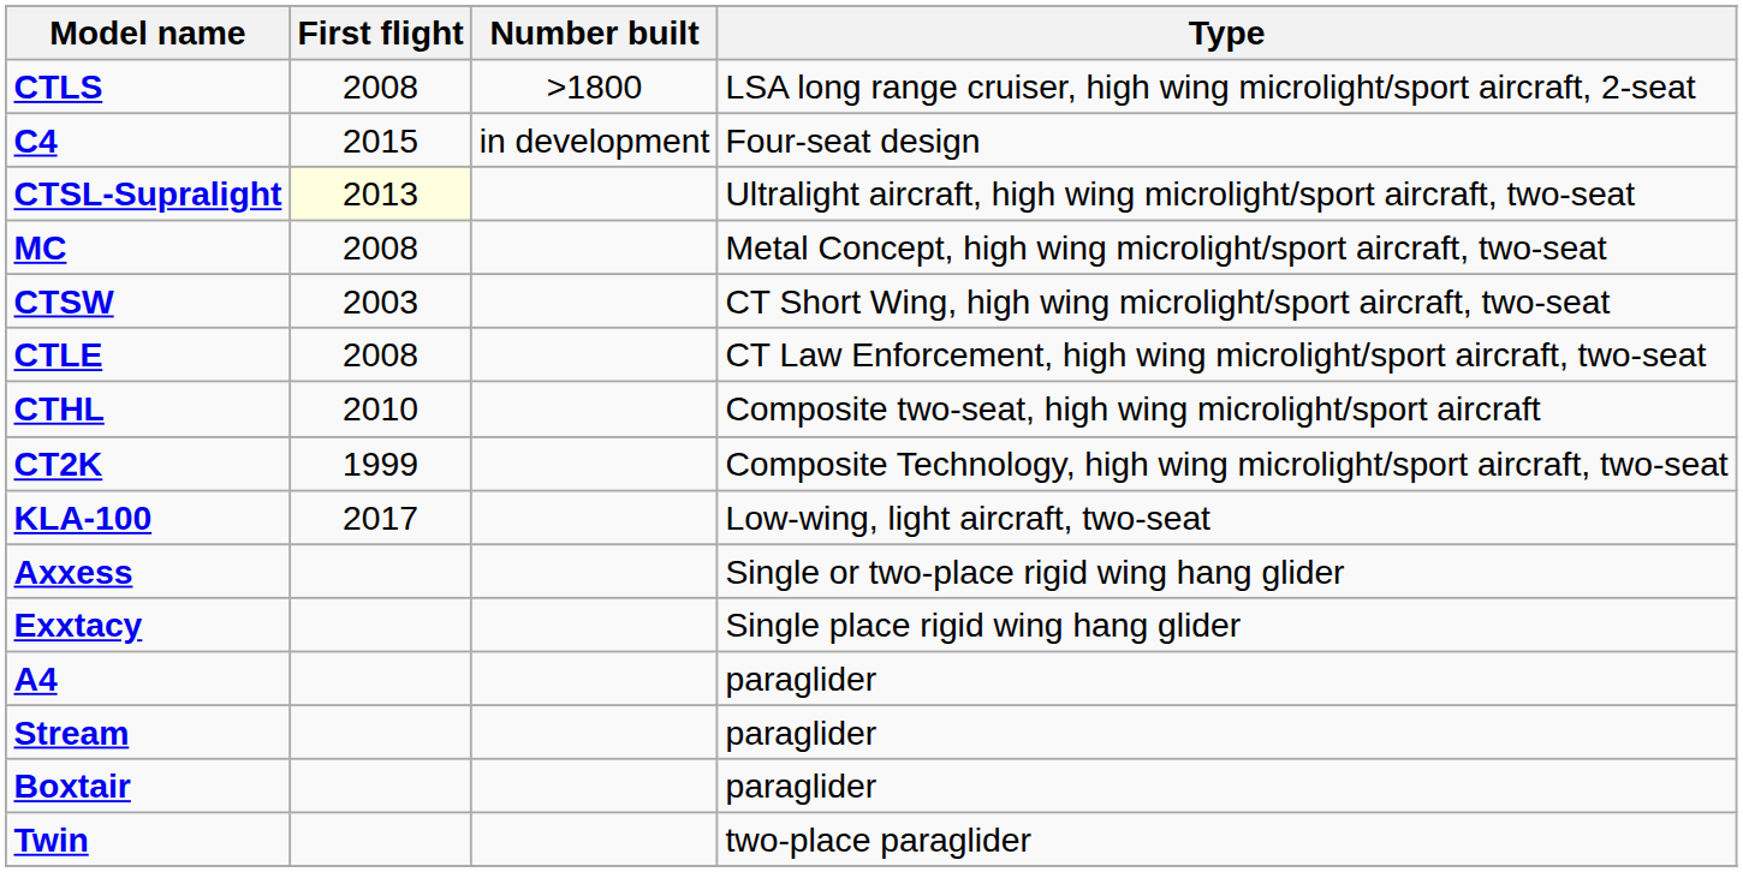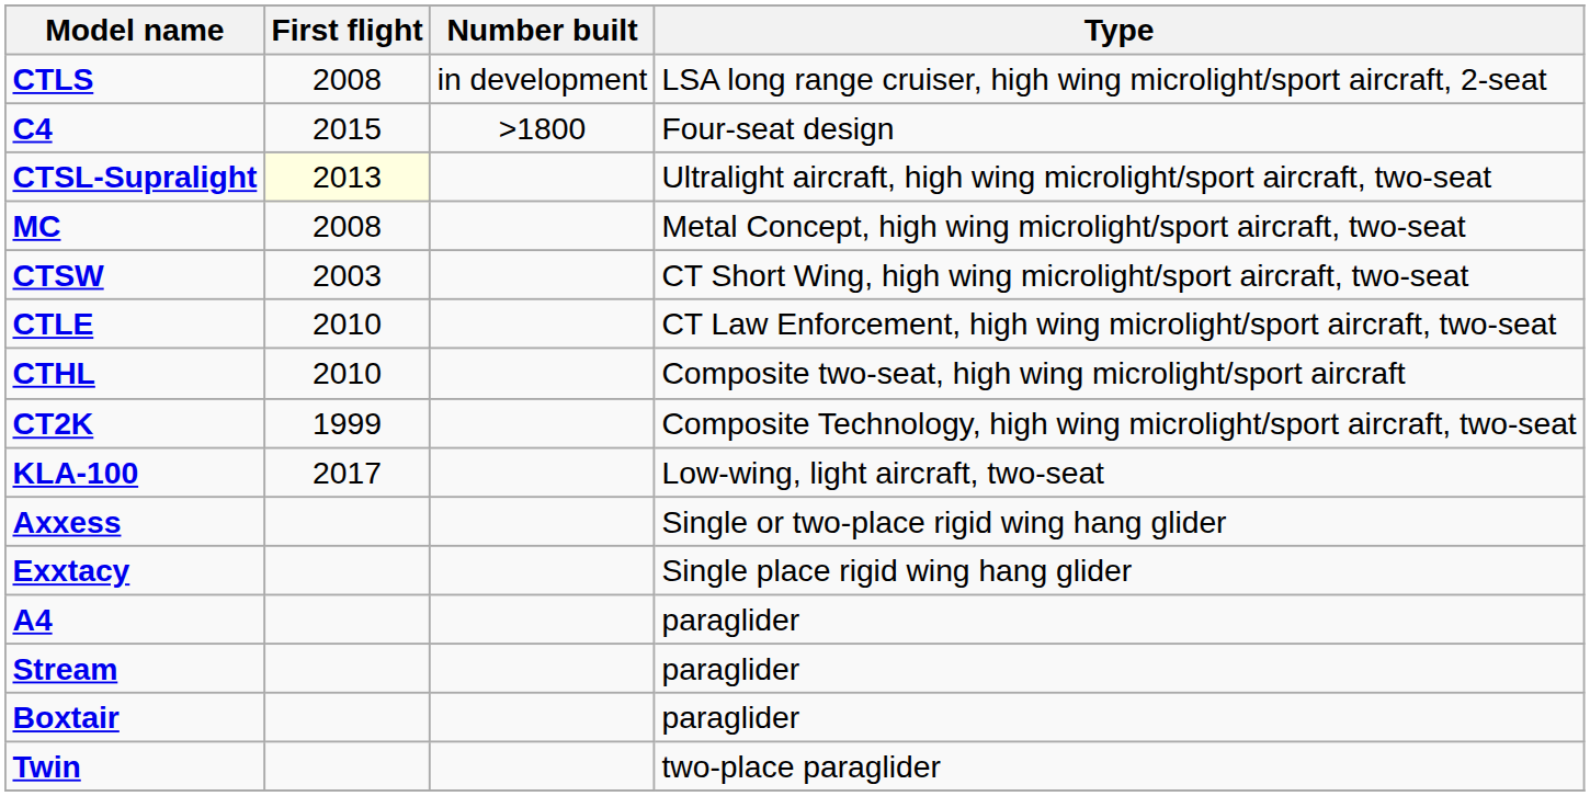CTLS | Number built: >1800 -> in development
C4 | Number built: in development -> >1800
CTLE | First flight: 2008 -> 2010
